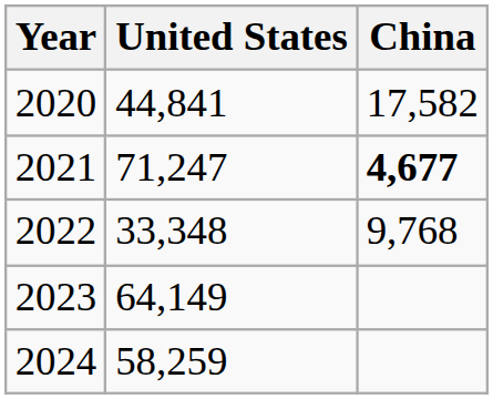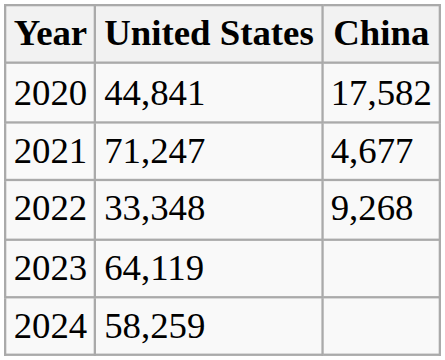2021 | China: bold -> normal
2022 | China: 9,768 -> 9,268
2023 | United States: 64,149 -> 64,119
